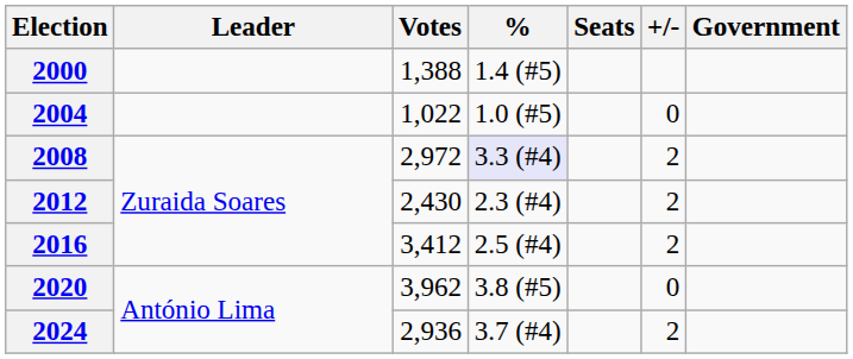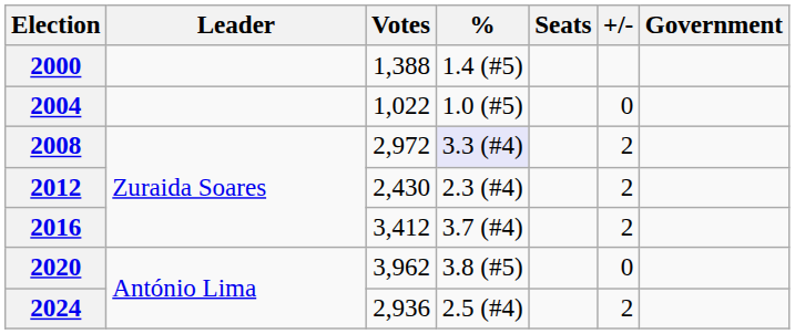2016 | %: 2.5 (#4) -> 3.7 (#4)
2024 | %: 3.7 (#4) -> 2.5 (#4)
